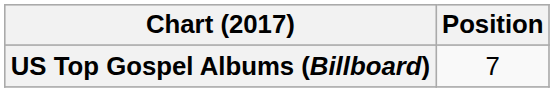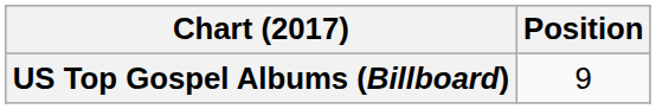US Top Gospel Albums (Billboard) | Position: 7 -> 9
